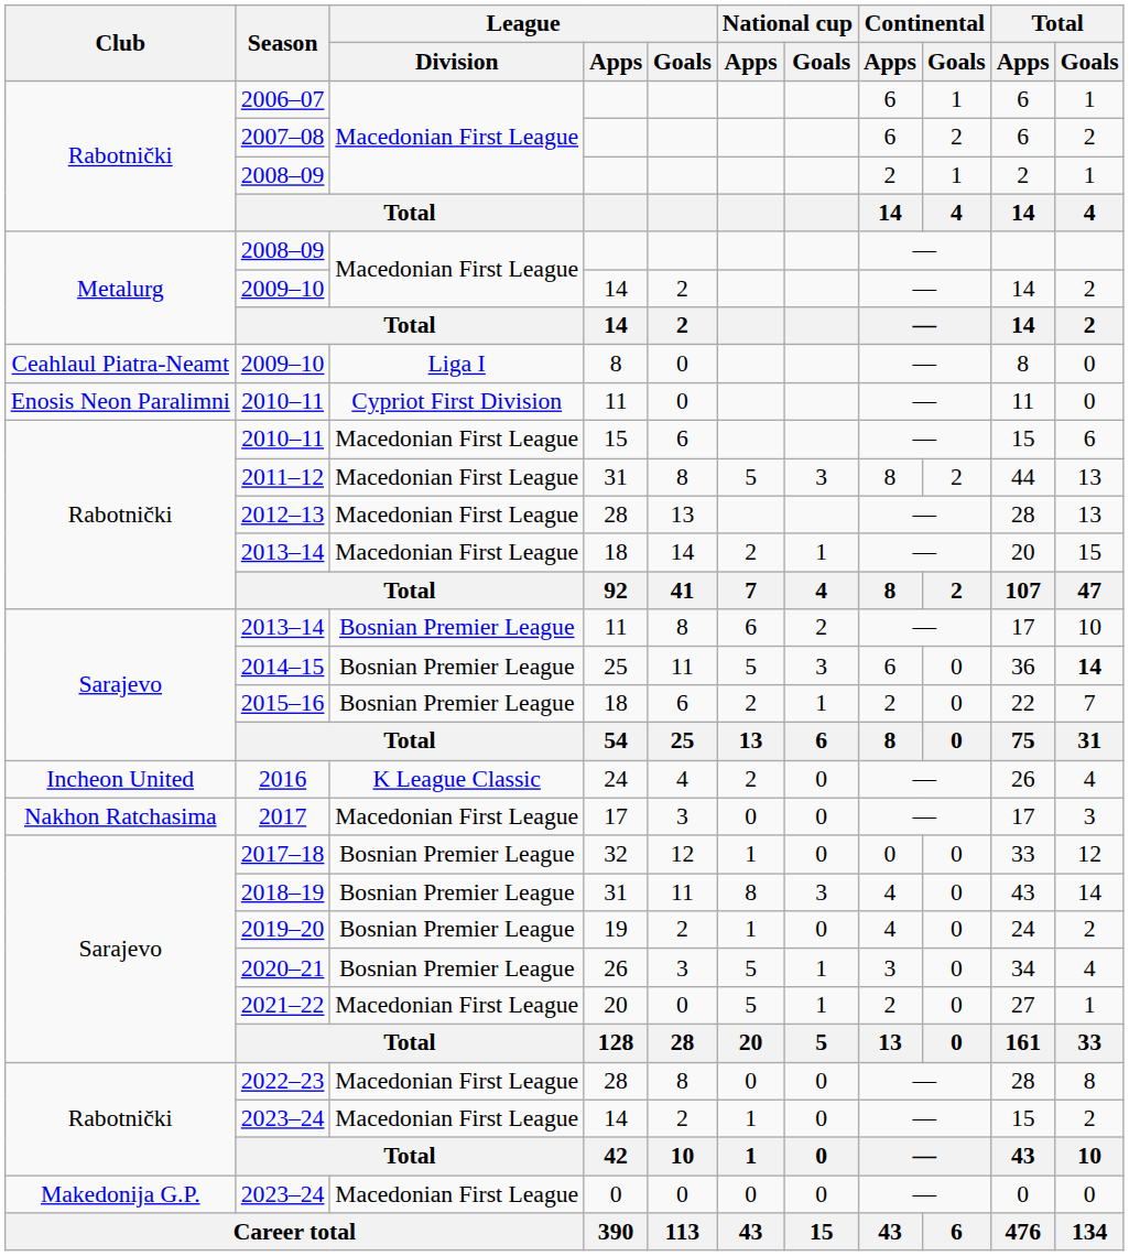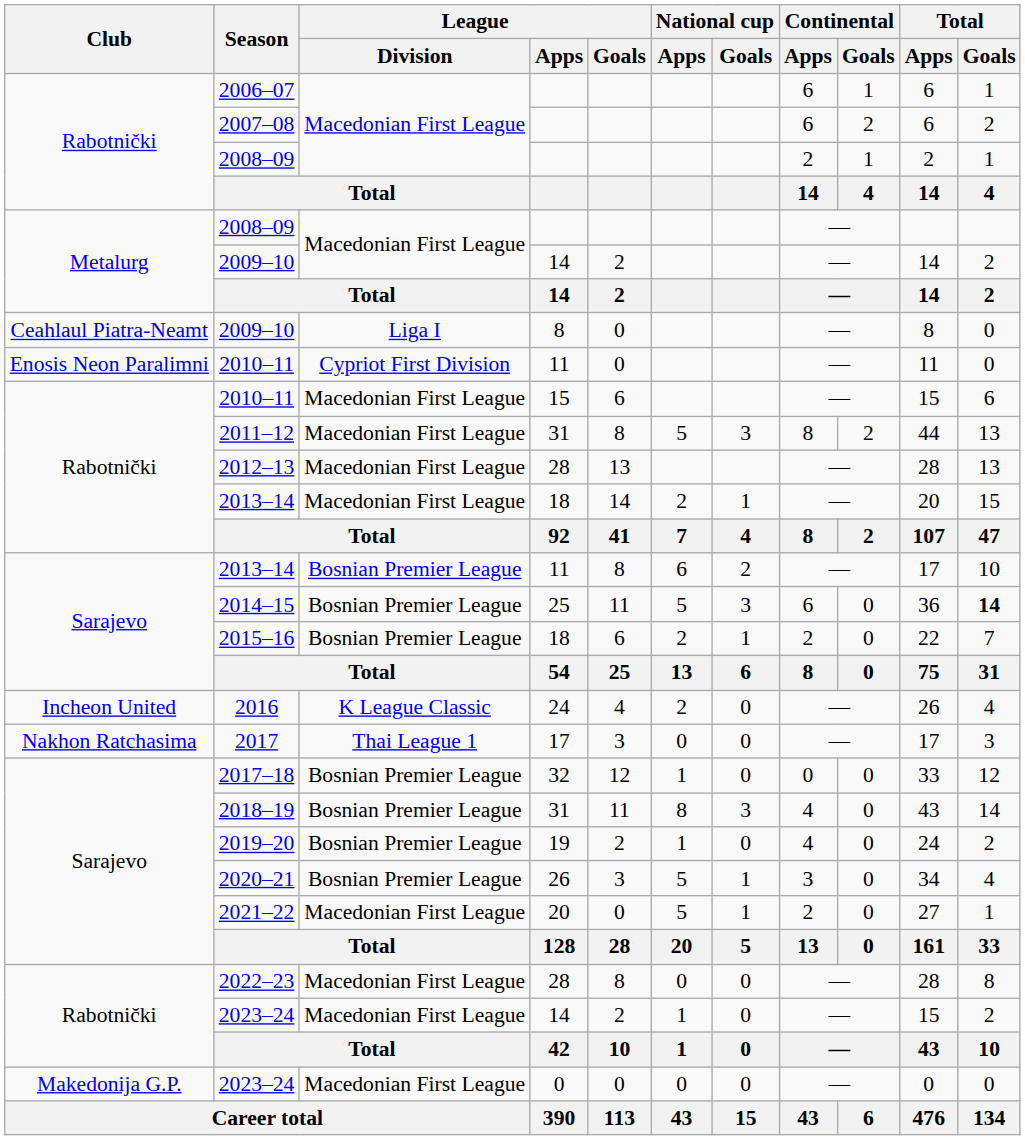2017 | League / Division: Macedonian First League -> Thai League 1
